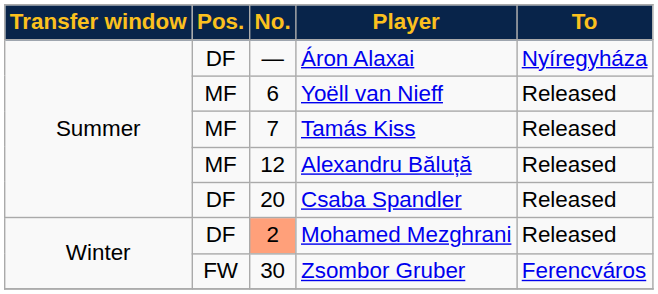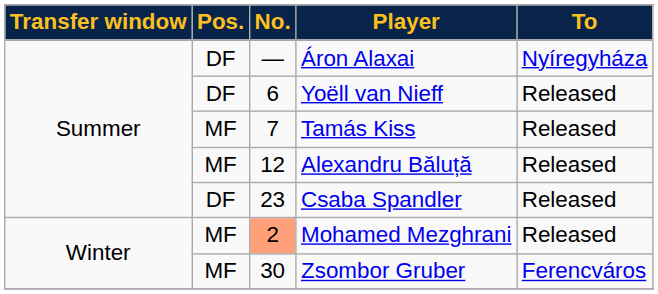Yoëll van Nieff | Pos.: MF -> DF
Csaba Spandler | No.: 20 -> 23
Mohamed Mezghrani | Pos.: DF -> MF
Zsombor Gruber | Pos.: FW -> MF
